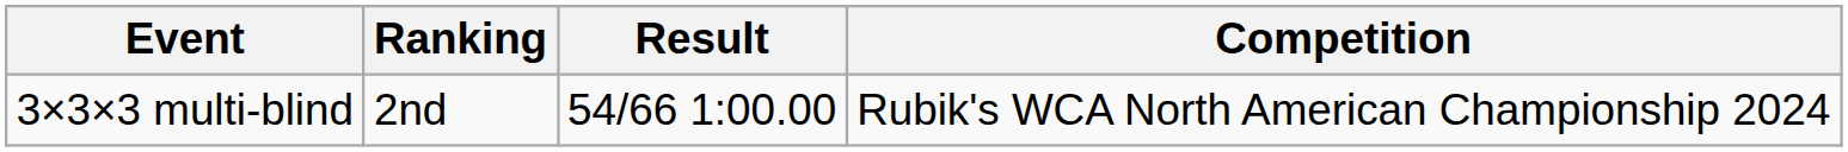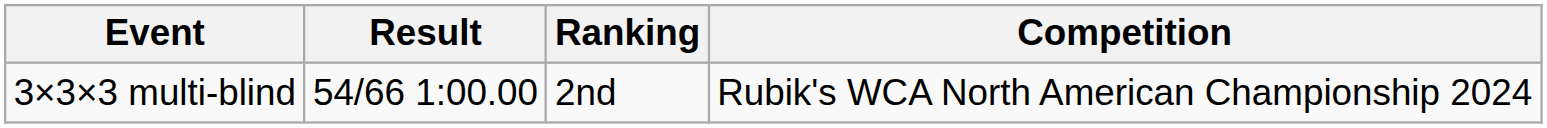columns swapped: Ranking <-> Result
